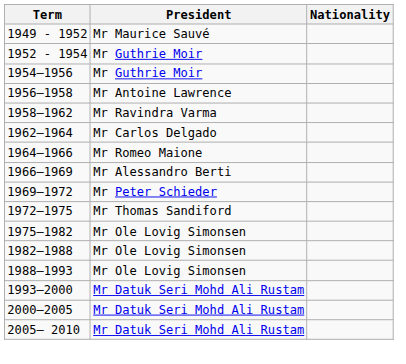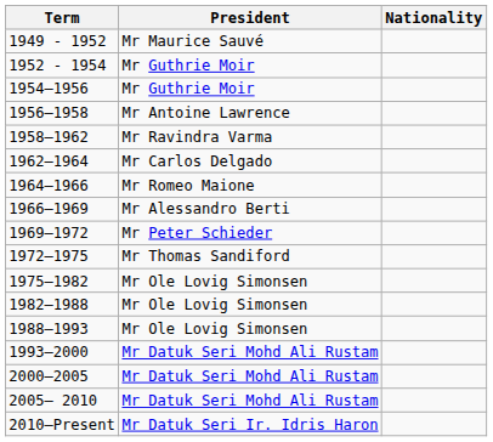+ row: 2010–Present | Mr Datuk Seri Ir. Idris Haron
